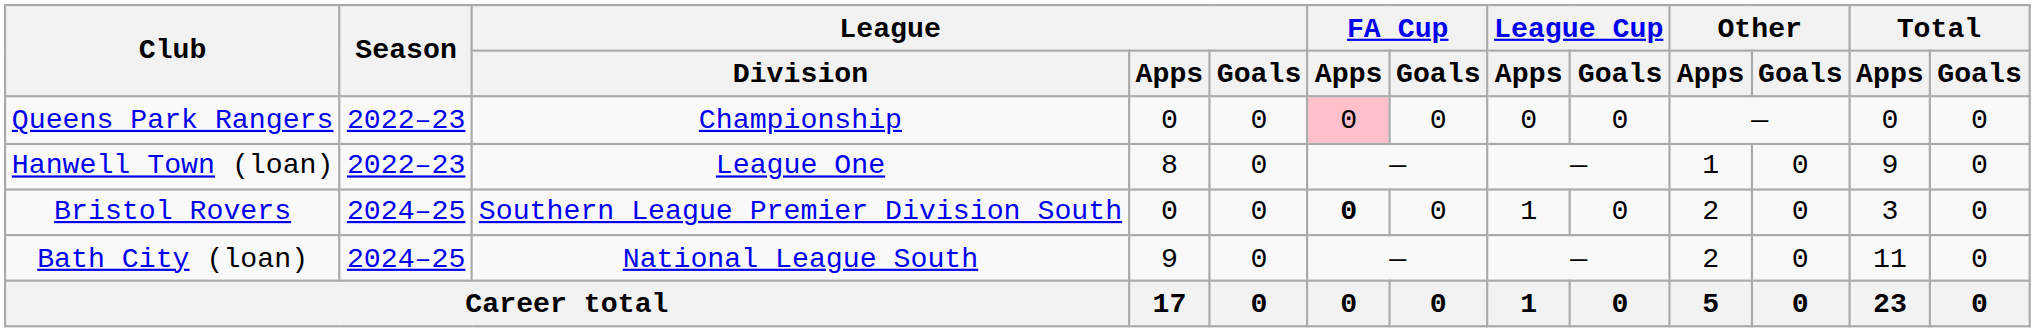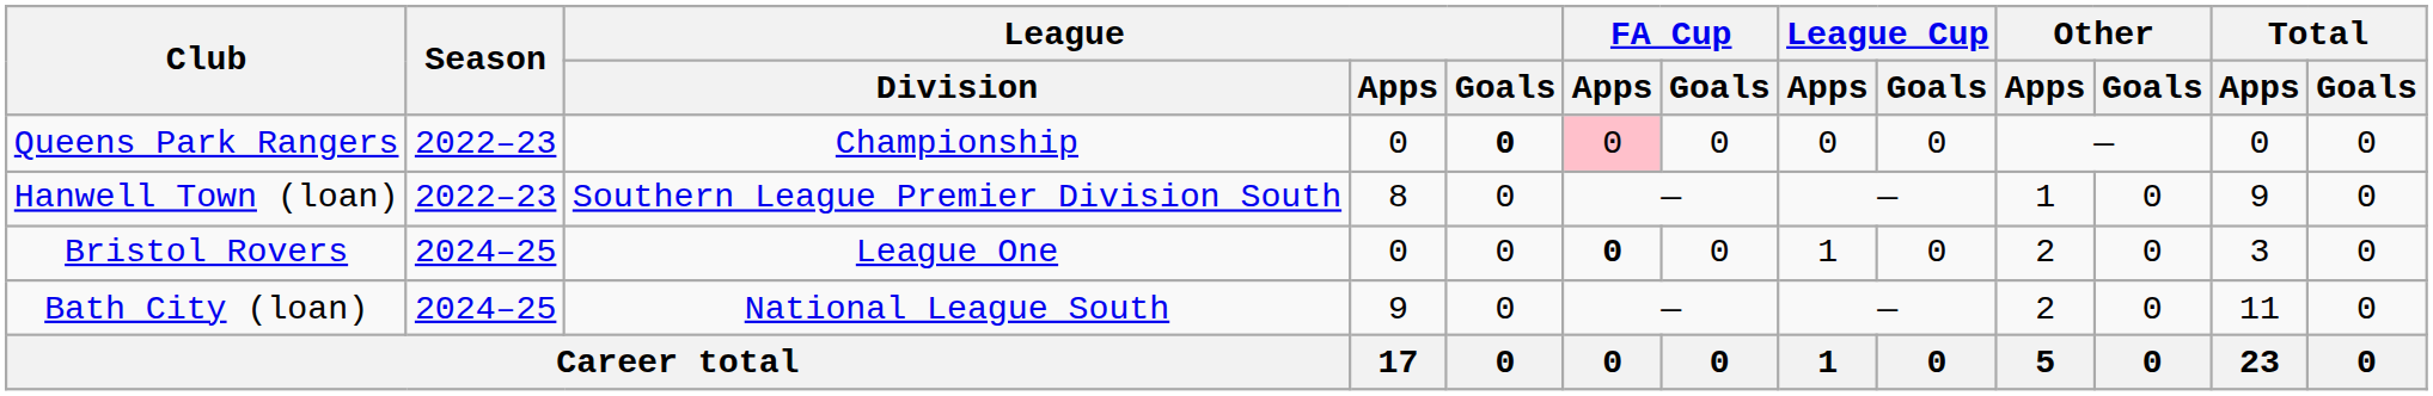Queens Park Rangers | League / Goals: normal -> bold
Hanwell Town (loan) | League / Division: League One -> Southern League Premier Division South
Bristol Rovers | League / Division: Southern League Premier Division South -> League One
